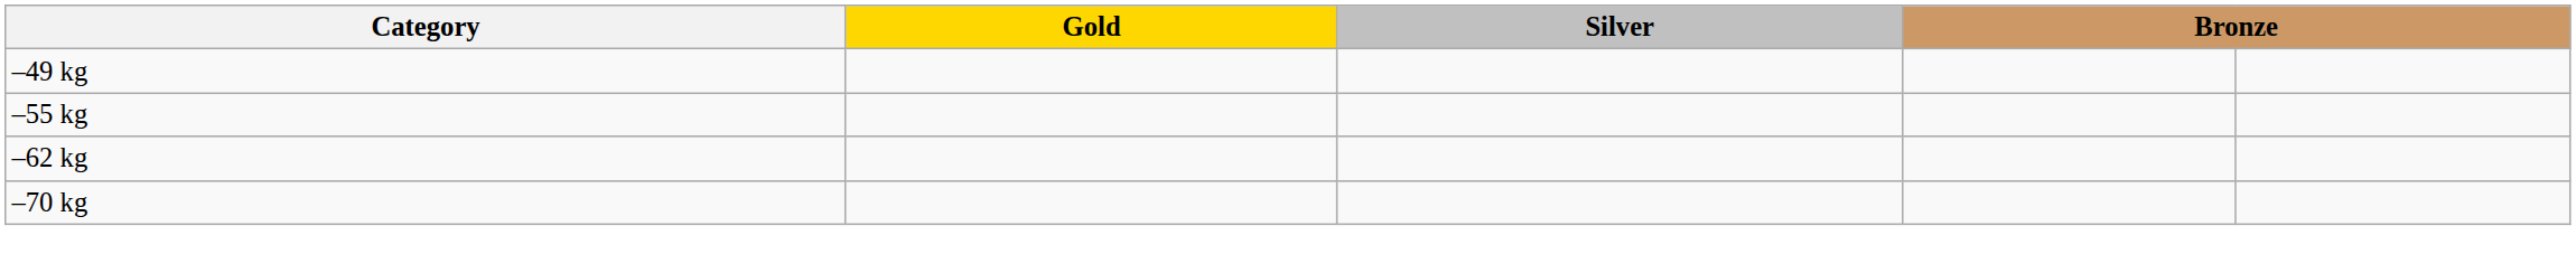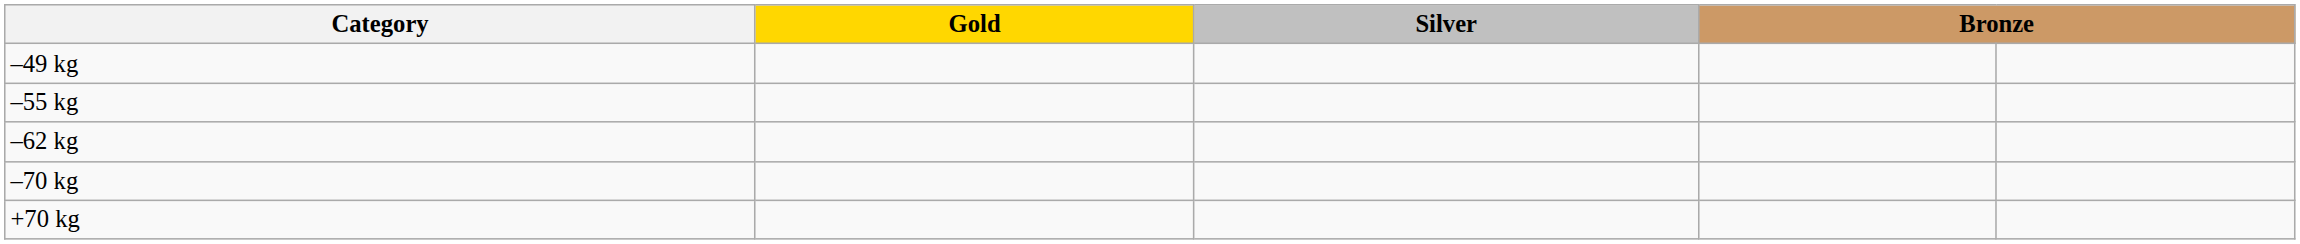+ row: +70 kg
